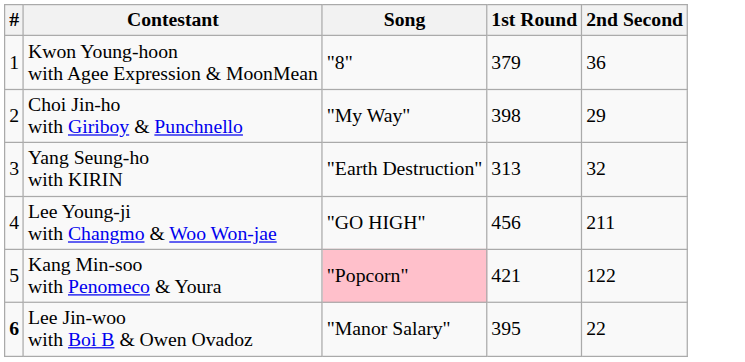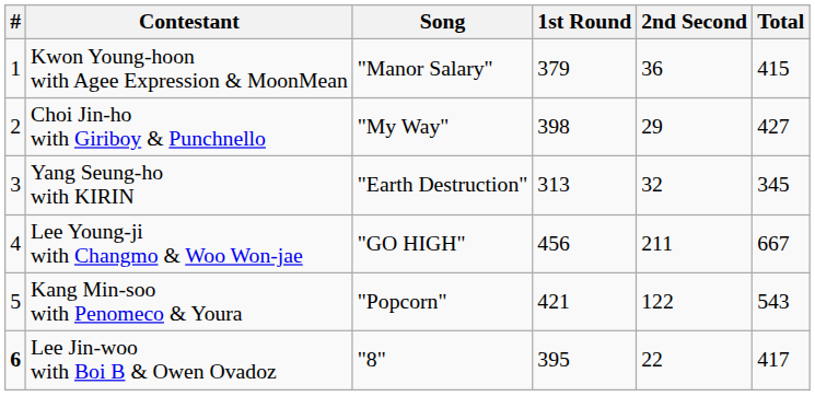+ column: Total | 415 | 427 | 345 | 667 | 543 | 417
Kwon Young-hoon with Agee Expression & MoonMean | Song: "8" -> "Manor Salary"
Kang Min-soo with Penomeco & Youra | Song: pink background -> no background
Lee Jin-woo with Boi B & Owen Ovadoz | Song: "Manor Salary" -> "8"
